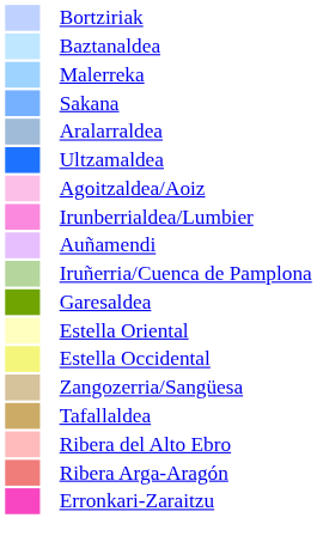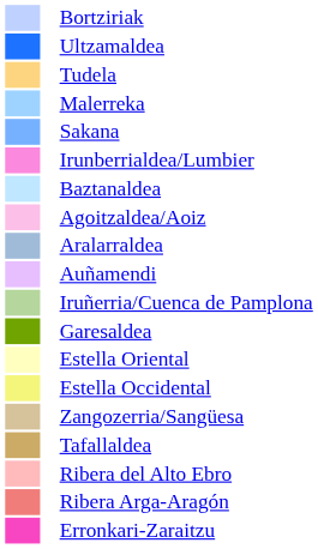rows swapped: Baztanaldea <-> Ultzamaldea
+ row: Tudela
rows swapped: Aralarraldea <-> Irunberrialdea/Lumbier
